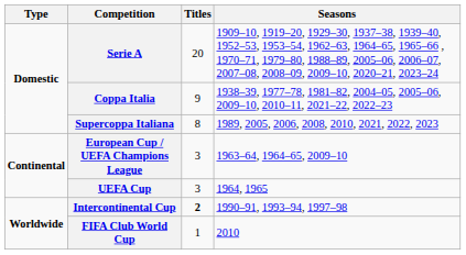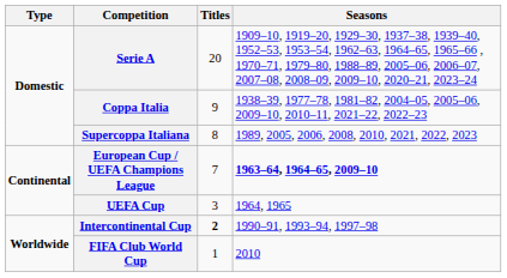European Cup / UEFA Champions League | Titles: 3 -> 7
European Cup / UEFA Champions League | Seasons: normal -> bold
